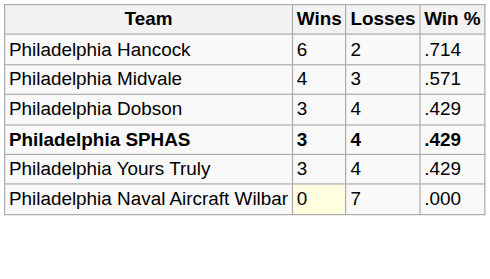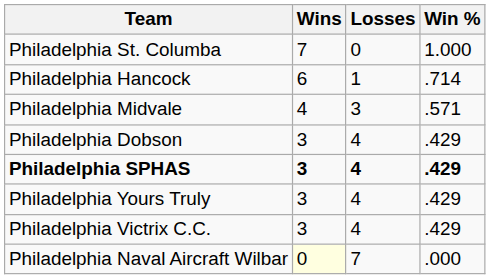+ row: Philadelphia St. Columba | 7 | 0 | 1.000
Philadelphia Hancock | Losses: 2 -> 1
+ row: Philadelphia Victrix C.C. | 3 | 4 | .429
